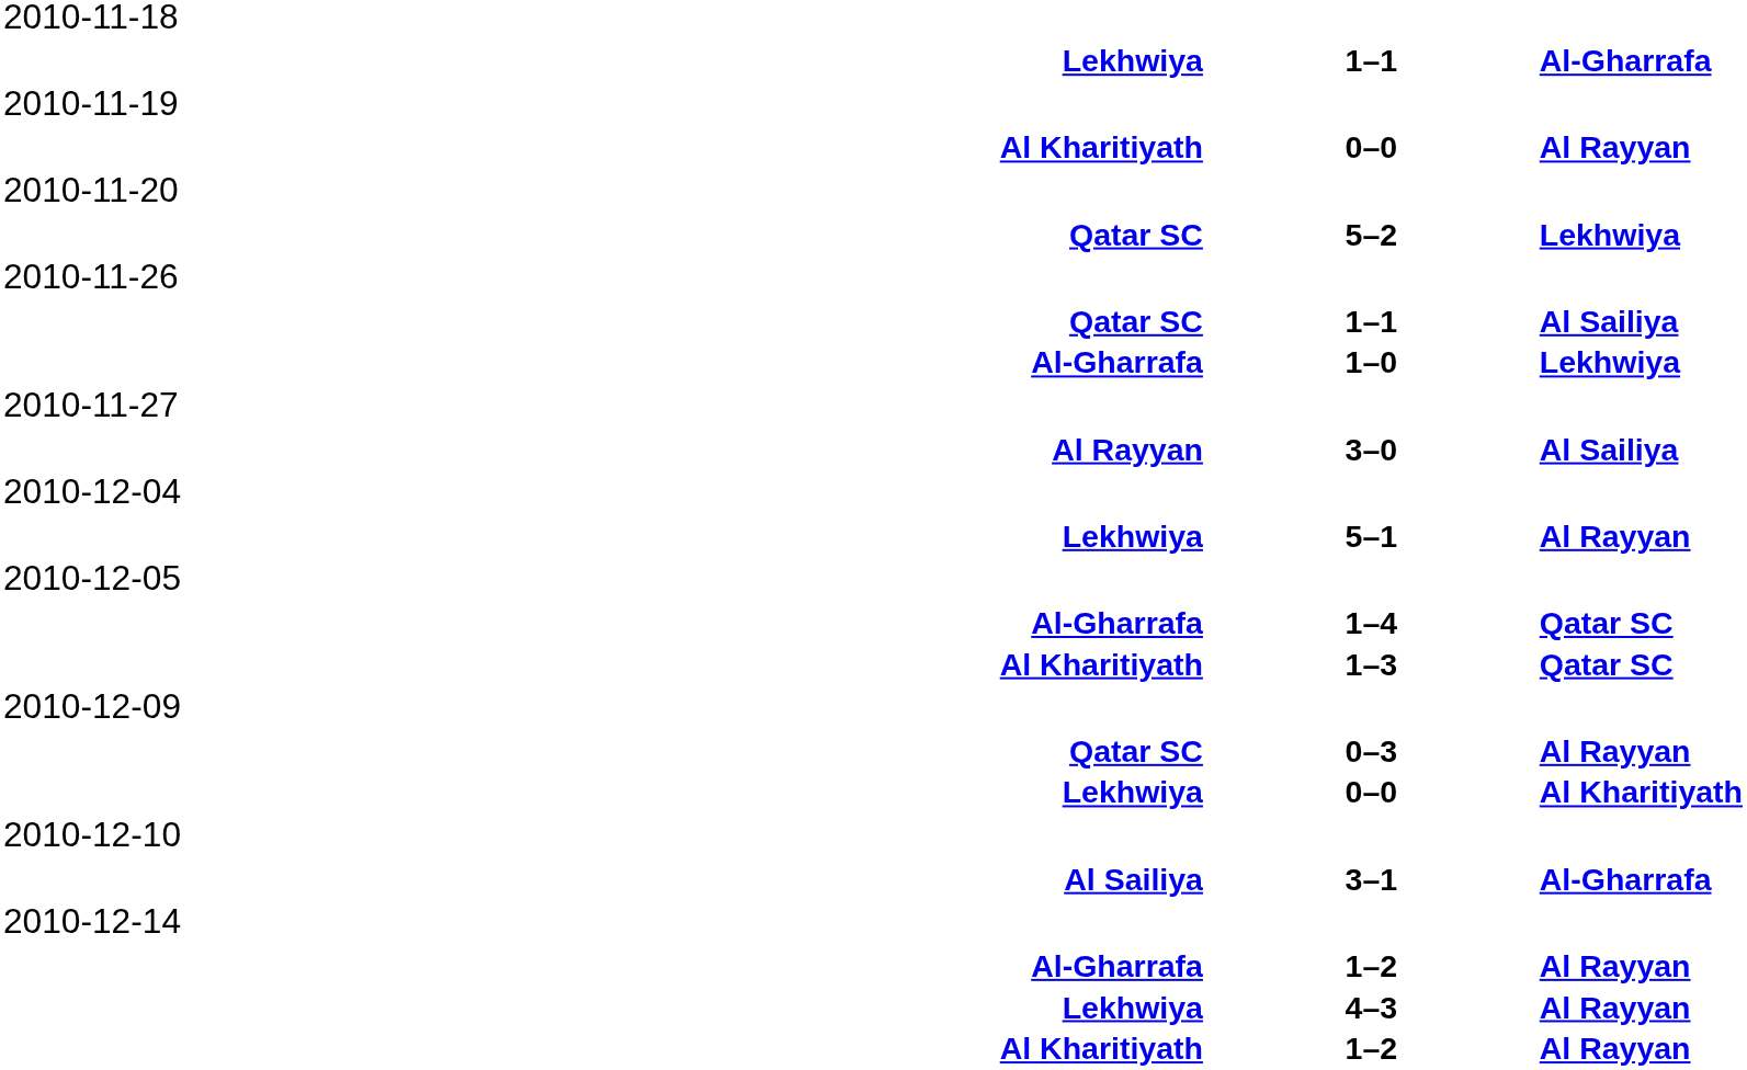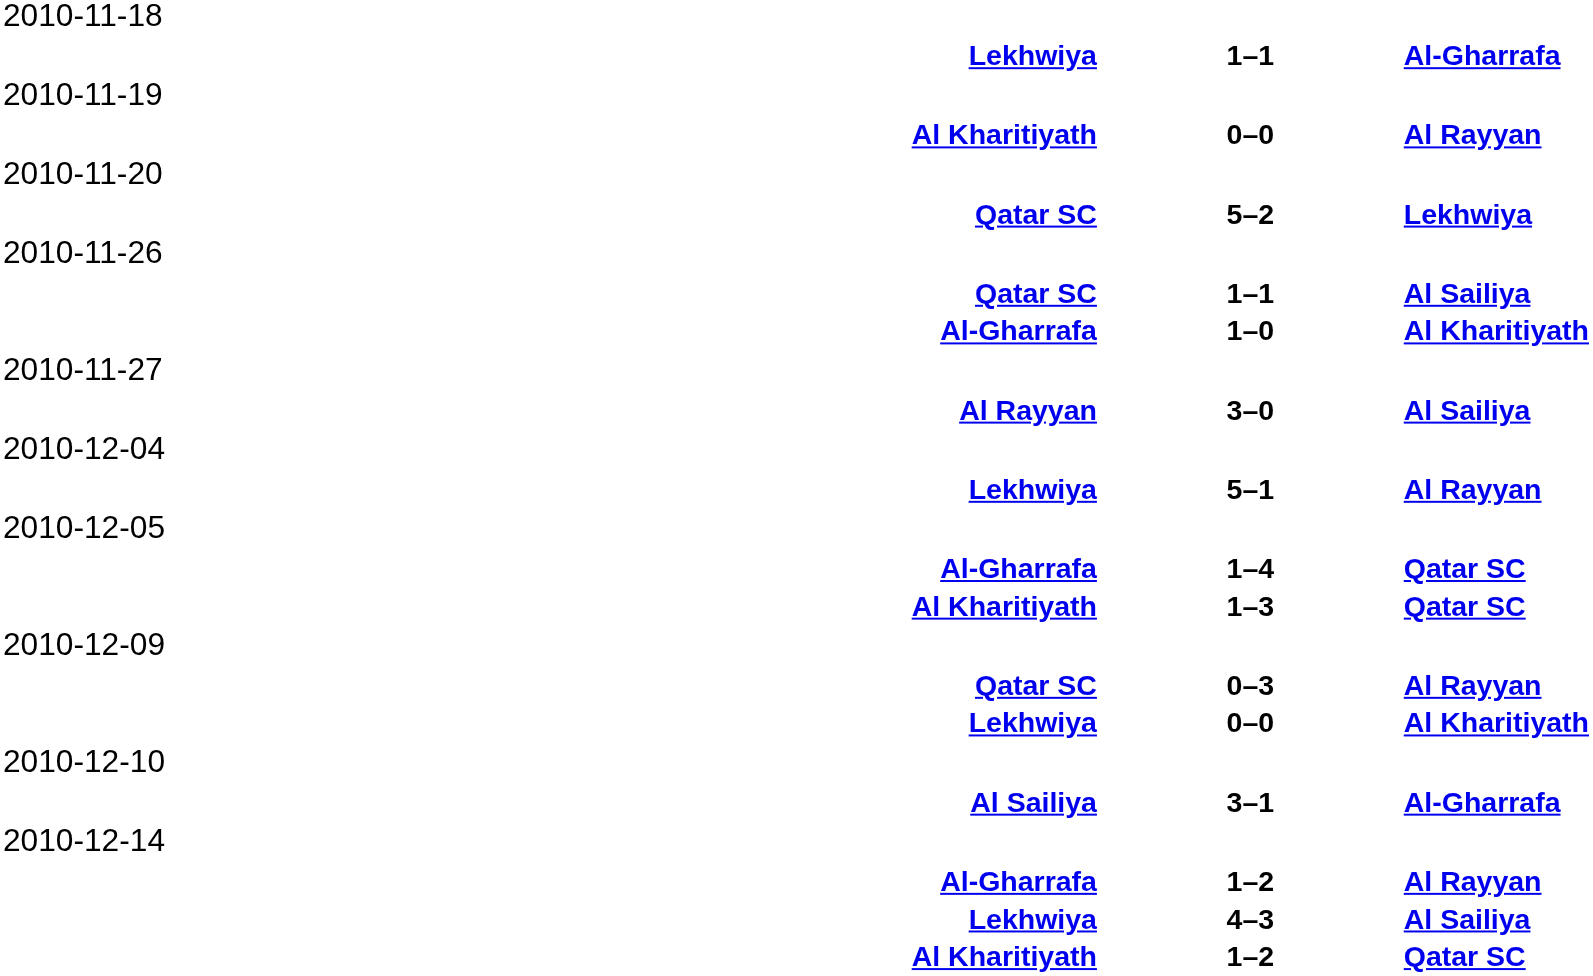Al-Gharrafa / 1–0 | column 3: Lekhwiya -> Al Kharitiyath
Lekhwiya / 4–3 | column 3: Al Rayyan -> Al Sailiya
Al Kharitiyath / 1–2 | column 3: Al Rayyan -> Qatar SC
